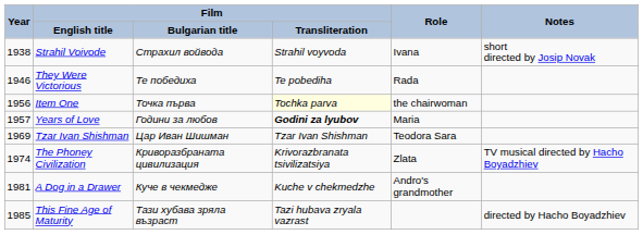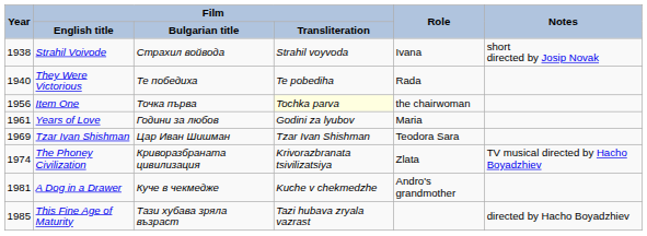They Were Victorious | Year: 1946 -> 1940
Years of Love | Year: 1957 -> 1961
Years of Love | Film / Transliteration: bold -> normal
